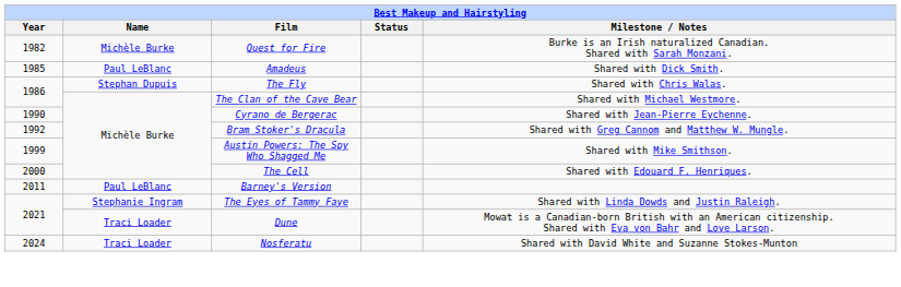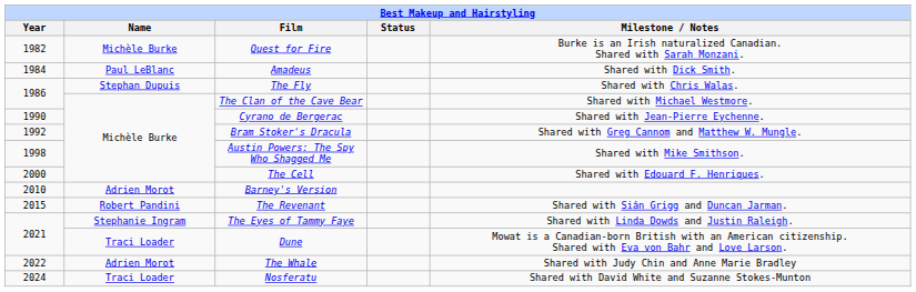Amadeus | Year: 1985 -> 1984
Austin Powers: The Spy Who Shagged Me | Year: 1999 -> 1998
Barney's Version | Year: 2011 -> 2010
Barney's Version | Name: Paul LeBlanc -> Adrien Morot
+ row: 2015 | Robert Pandini | The Revenant | Shared with Siân Grigg and Duncan Jarman.
+ row: 2022 | Adrien Morot | The Whale | Shared with Judy Chin and Anne Marie Bradley
